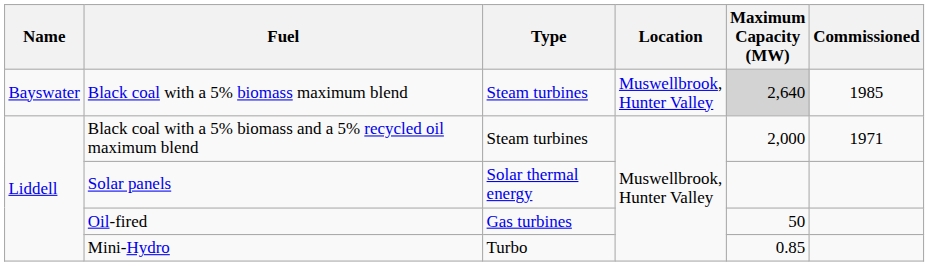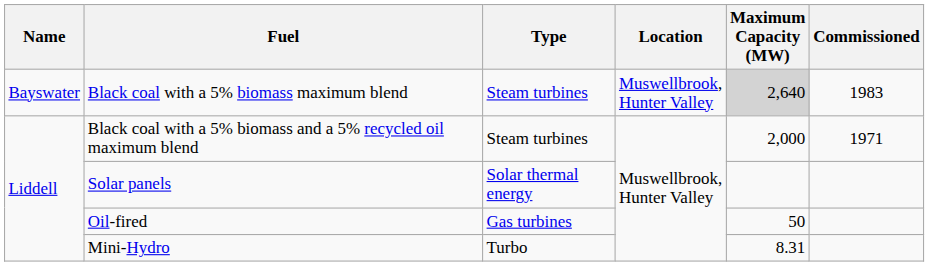Black coal with a 5% biomass maximum blend | Commissioned: 1985 -> 1983
Mini-Hydro | Maximum Capacity (MW): 0.85 -> 8.31
